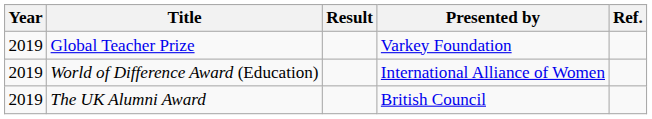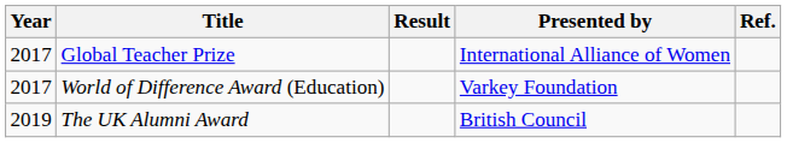Global Teacher Prize | Year: 2019 -> 2017
Global Teacher Prize | Presented by: Varkey Foundation -> International Alliance of Women
World of Difference Award (Education) | Year: 2019 -> 2017
World of Difference Award (Education) | Presented by: International Alliance of Women -> Varkey Foundation
